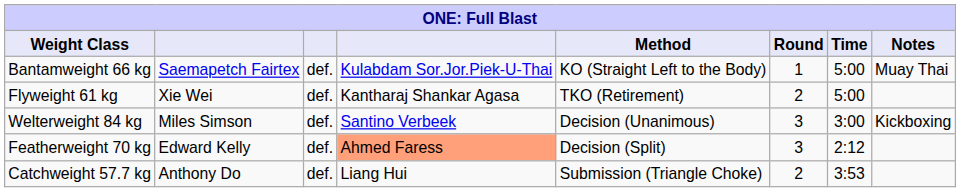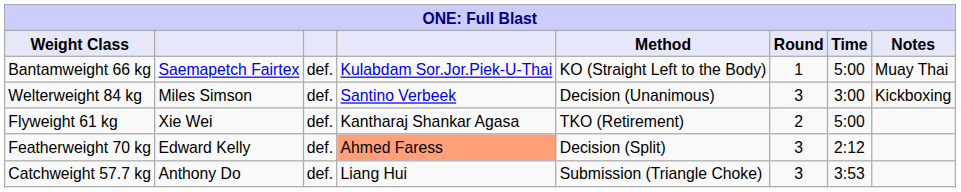rows swapped: Flyweight 61 kg <-> Welterweight 84 kg
Catchweight 57.7 kg | Round: 2 -> 3
